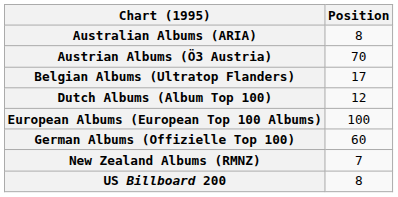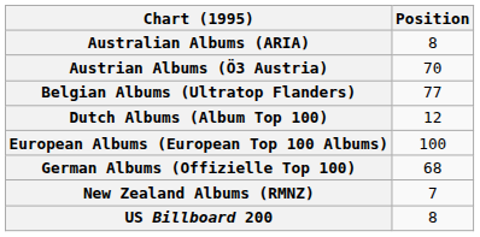Belgian Albums (Ultratop Flanders) | Position: 17 -> 77
German Albums (Offizielle Top 100) | Position: 60 -> 68
